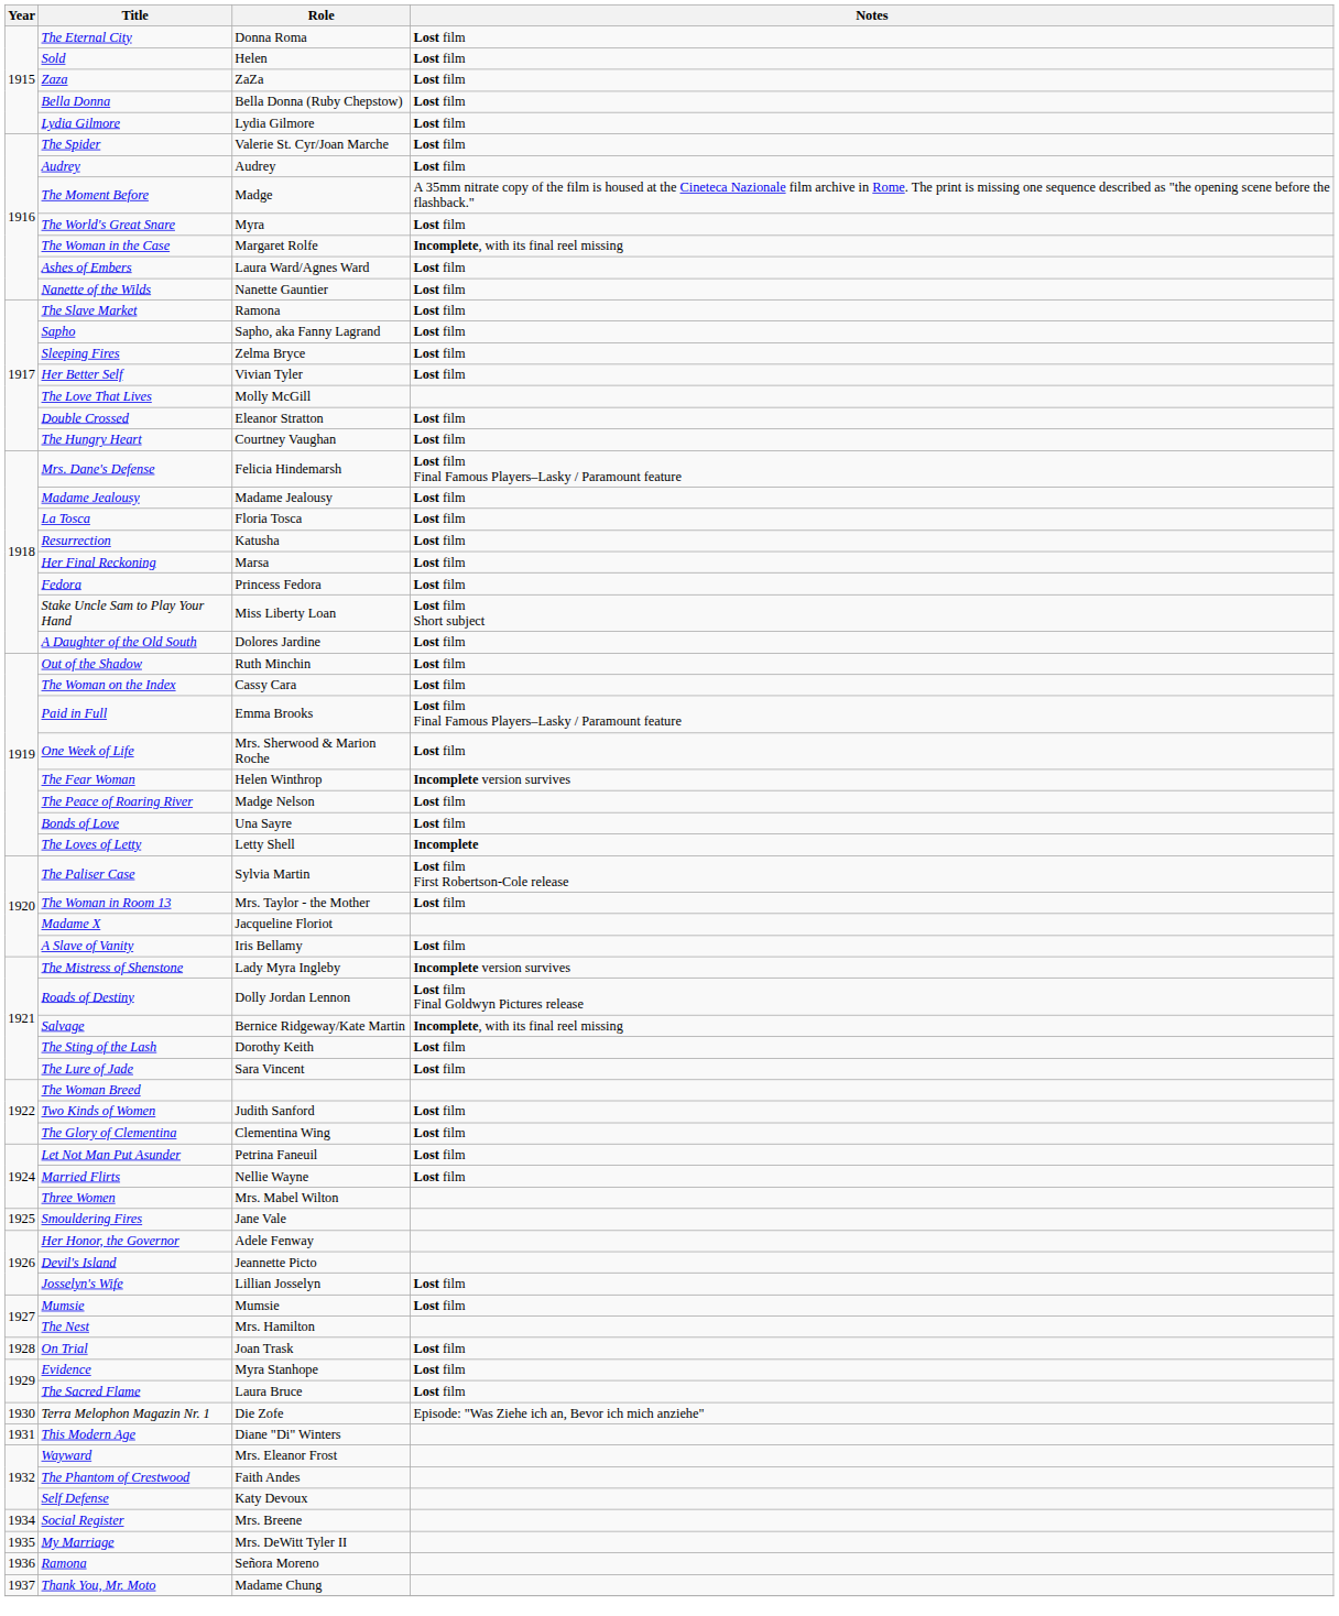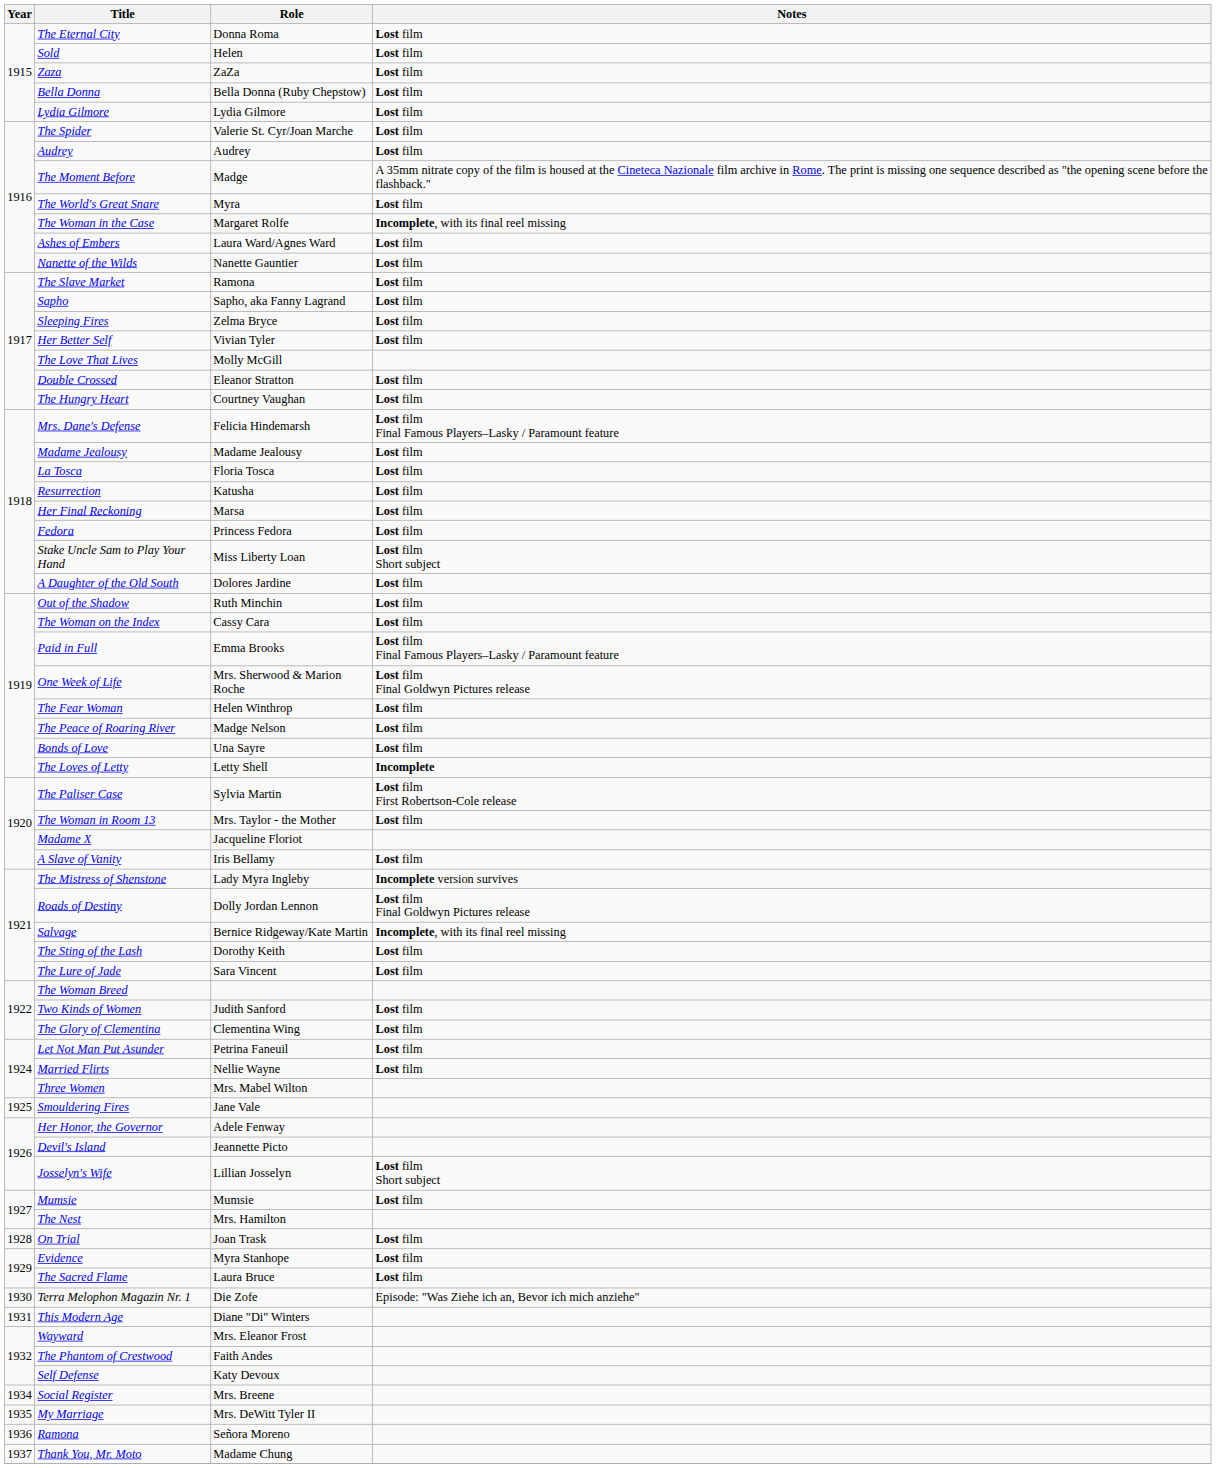One Week of Life | Notes: Lost film -> Lost film Final Goldwyn Pictures release
The Fear Woman | Notes: Incomplete version survives -> Lost film
Josselyn's Wife | Notes: Lost film -> Lost film Short subject
